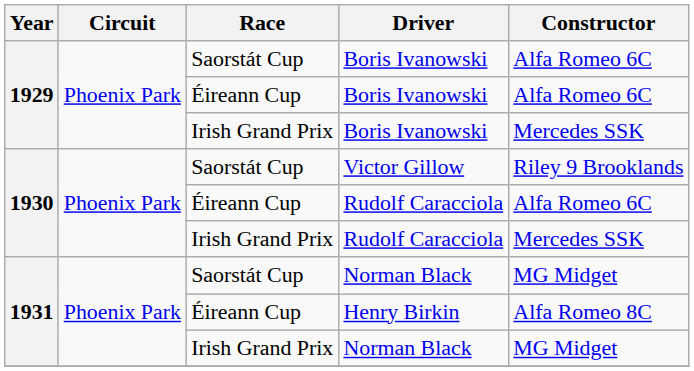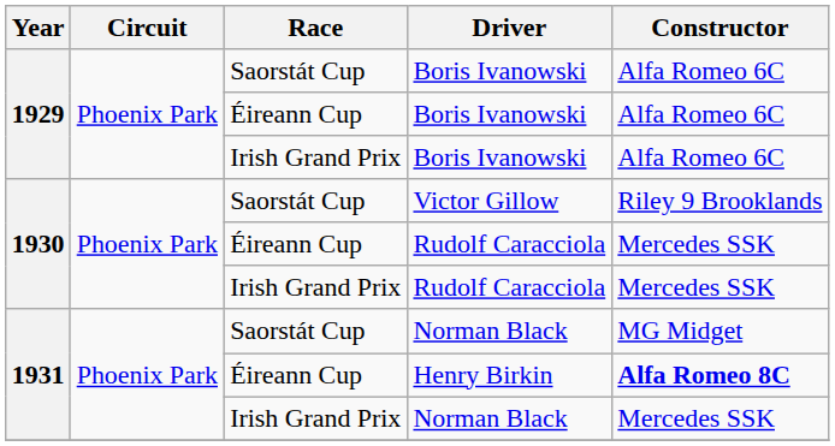Irish Grand Prix / Boris Ivanowski | Constructor: Mercedes SSK -> Alfa Romeo 6C
Éireann Cup / Rudolf Caracciola | Constructor: Alfa Romeo 6C -> Mercedes SSK
Henry Birkin | Constructor: normal -> bold
Irish Grand Prix / Norman Black | Constructor: MG Midget -> Mercedes SSK
